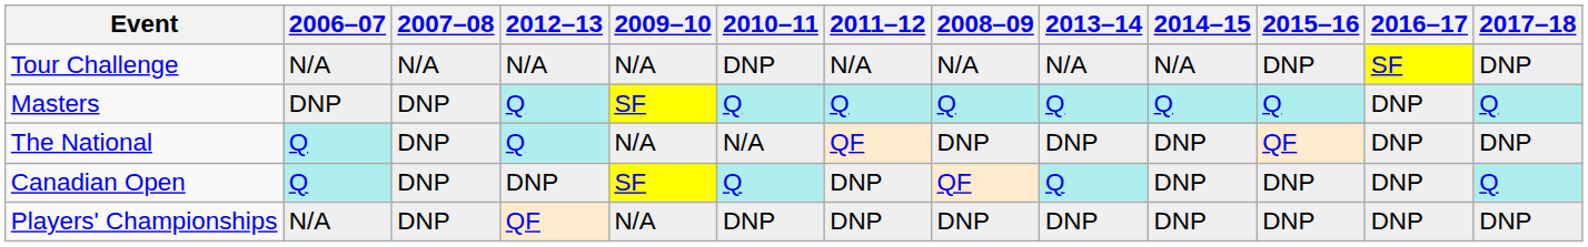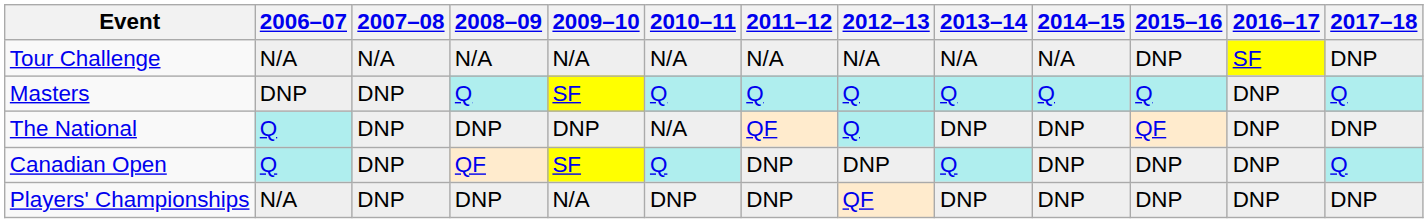columns swapped: 2008–09 <-> 2012–13
Tour Challenge | 2010–11: DNP -> N/A
The National | 2009–10: N/A -> DNP
